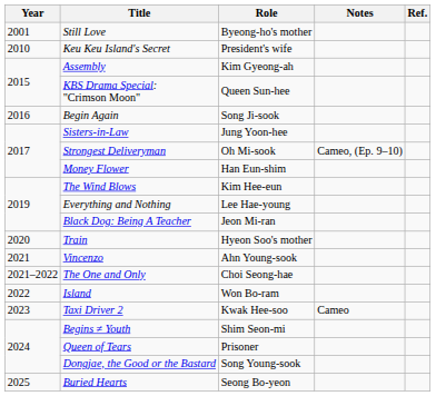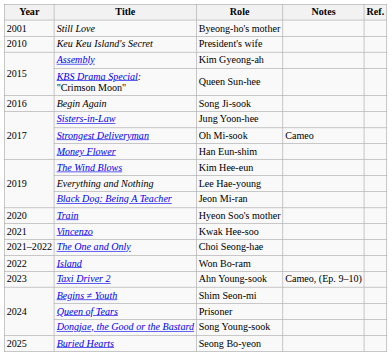Strongest Deliveryman | Notes: Cameo, (Ep. 9–10) -> Cameo
Vincenzo | Role: Ahn Young-sook -> Kwak Hee-soo
Taxi Driver 2 | Role: Kwak Hee-soo -> Ahn Young-sook
Taxi Driver 2 | Notes: Cameo -> Cameo, (Ep. 9–10)
